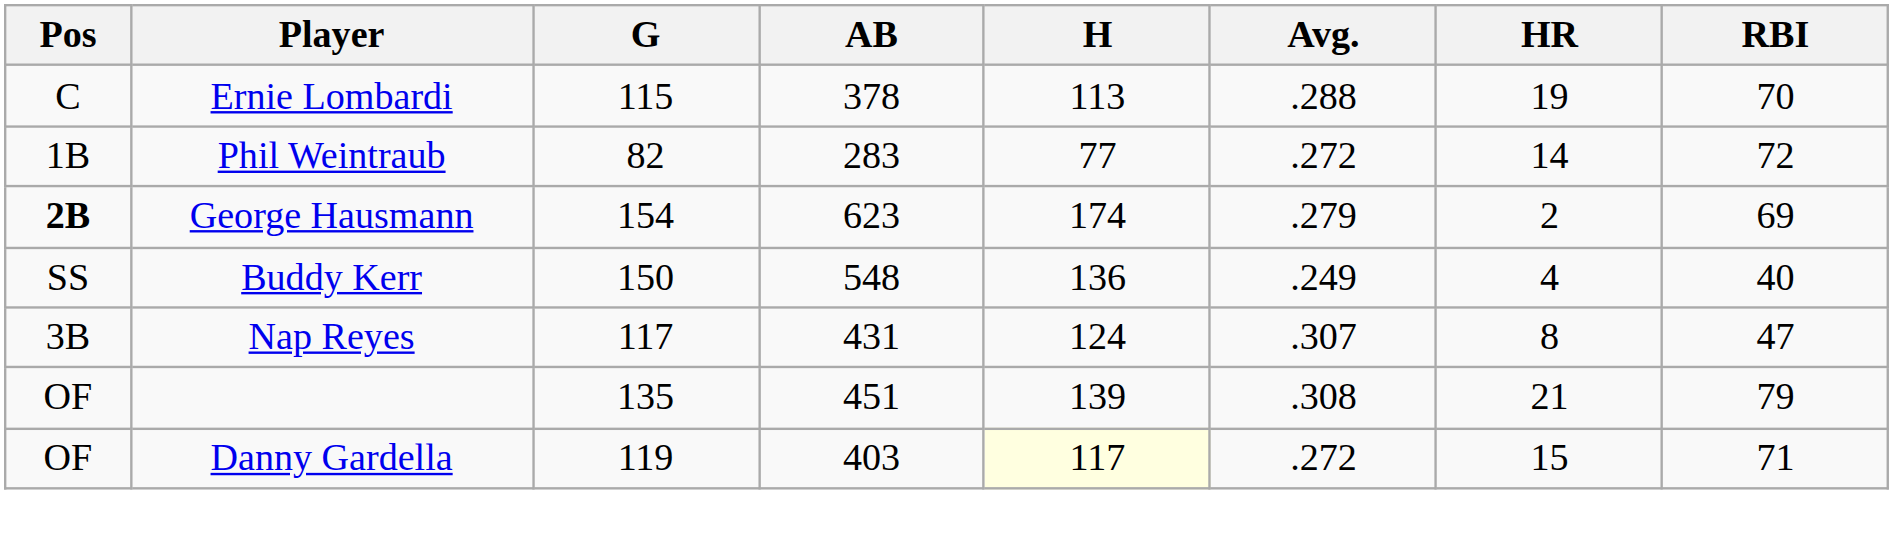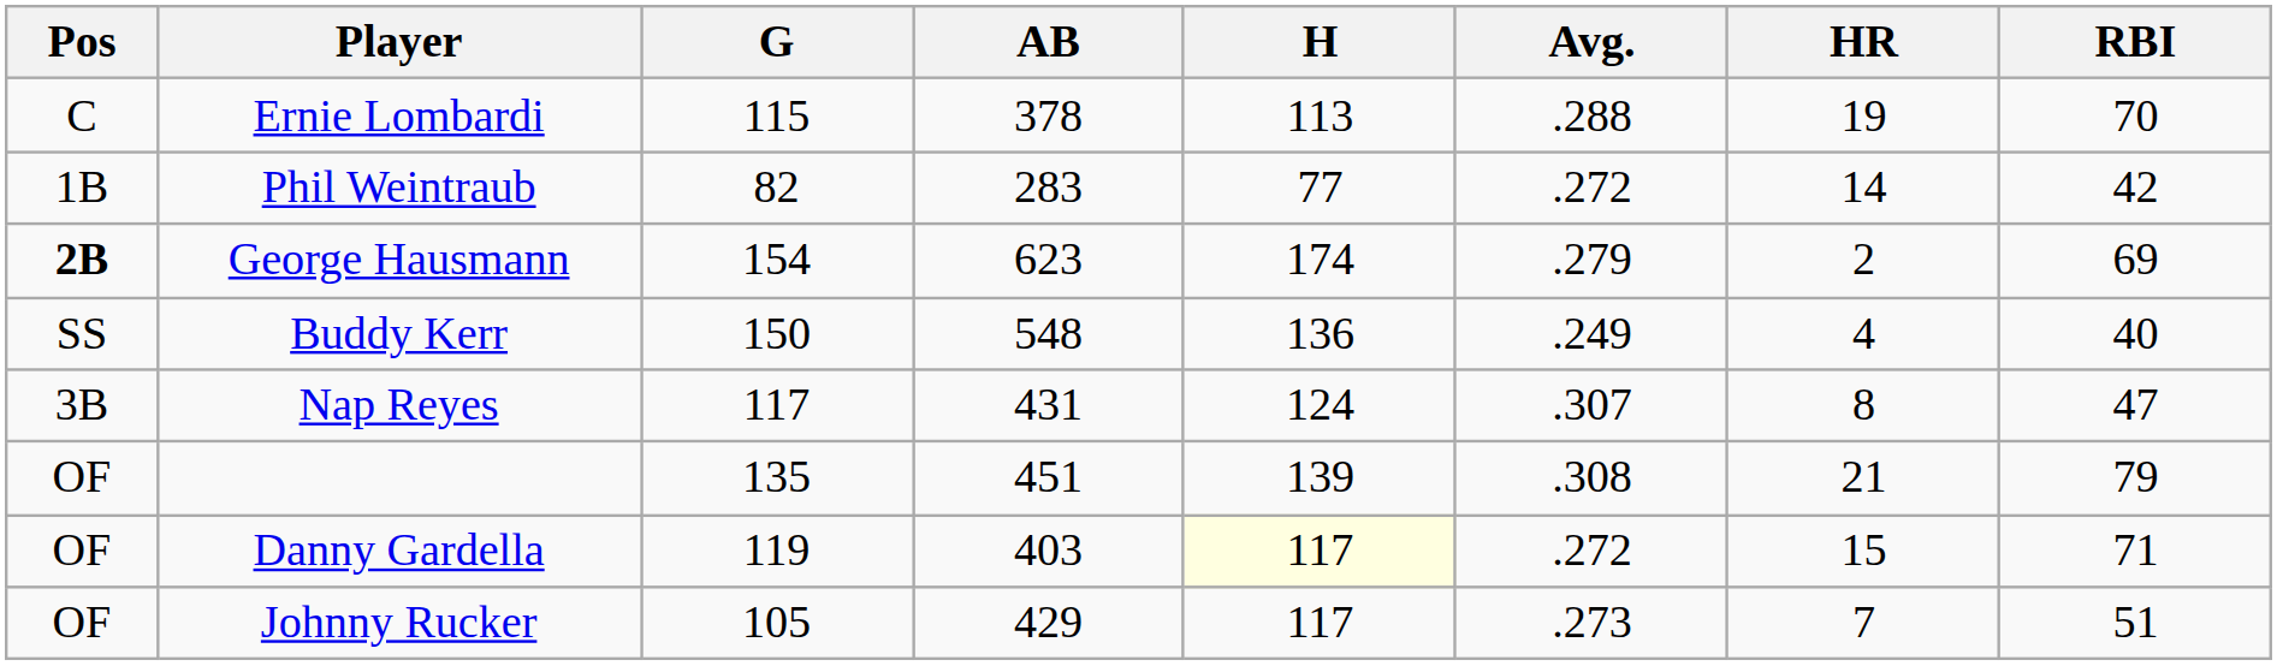Phil Weintraub | RBI: 72 -> 42
+ row: OF | Johnny Rucker | 105 | 429 | 117 | .273 | 7 | 51
